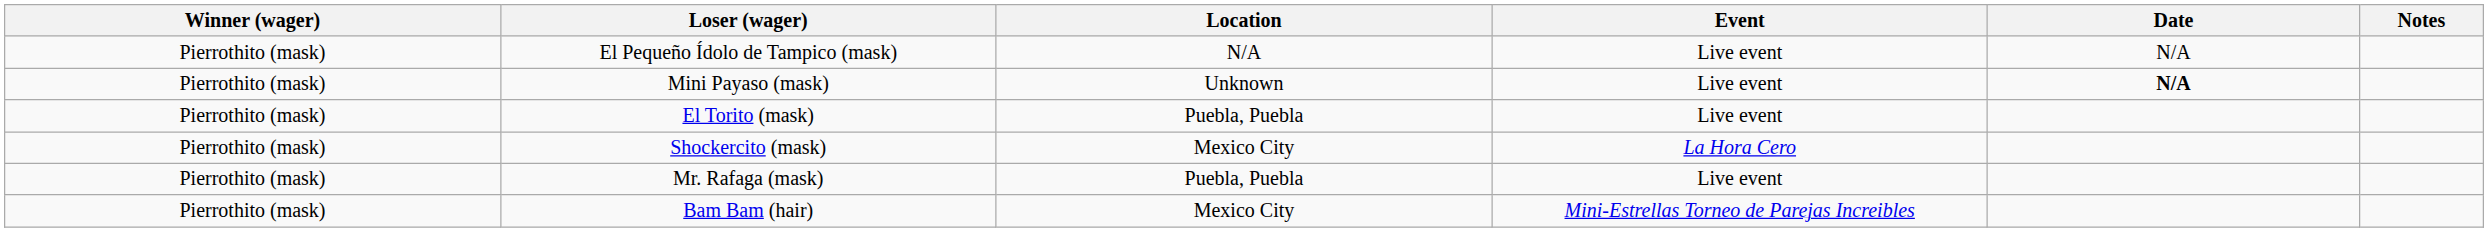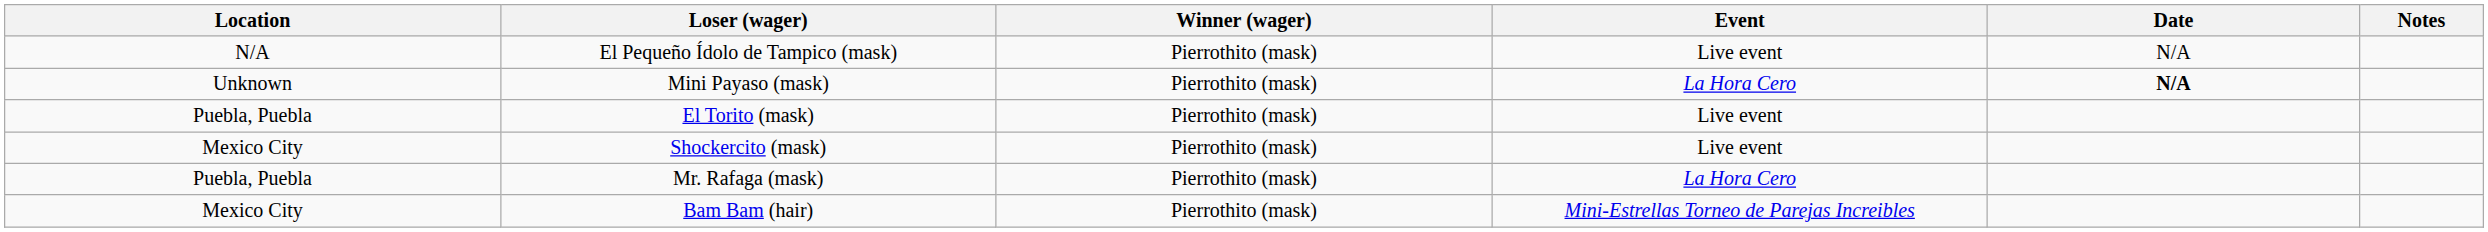columns swapped: Winner (wager) <-> Location
Mini Payaso (mask) | Event: Live event -> La Hora Cero
Shockercito (mask) | Event: La Hora Cero -> Live event
Mr. Rafaga (mask) | Event: Live event -> La Hora Cero
